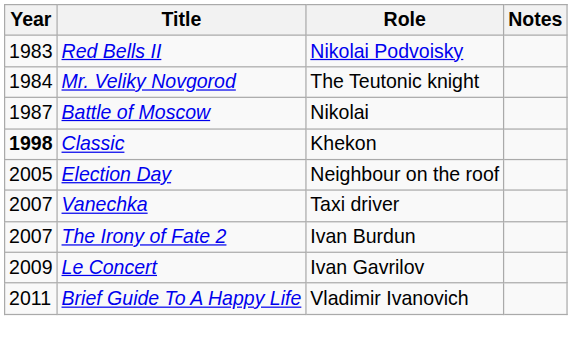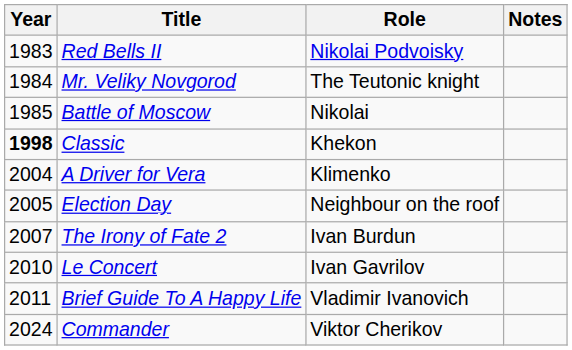Battle of Moscow | Year: 1987 -> 1985
+ row: 2004 | A Driver for Vera | Klimenko
- row: 2007 | Vanechka | Taxi driver
Le Concert | Year: 2009 -> 2010
+ row: 2024 | Commander | Viktor Cherikov
